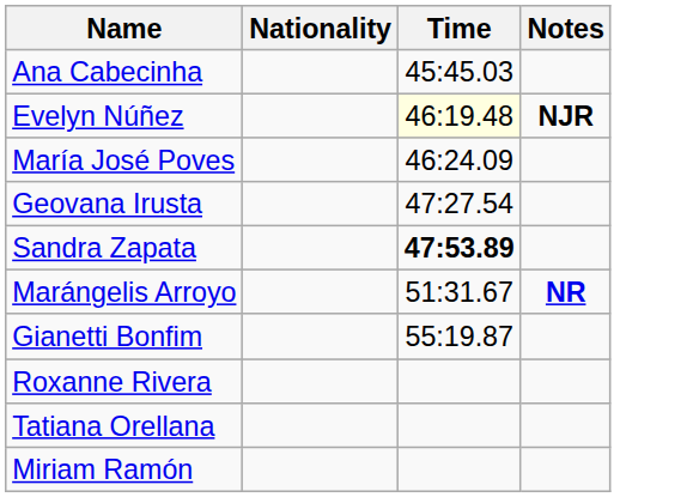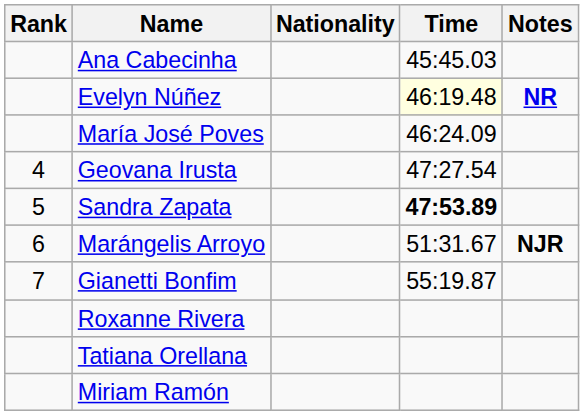+ column: Rank | 4 | 5 | 6 | 7
Evelyn Núñez | Notes: NJR -> NR
Marángelis Arroyo | Notes: NR -> NJR
